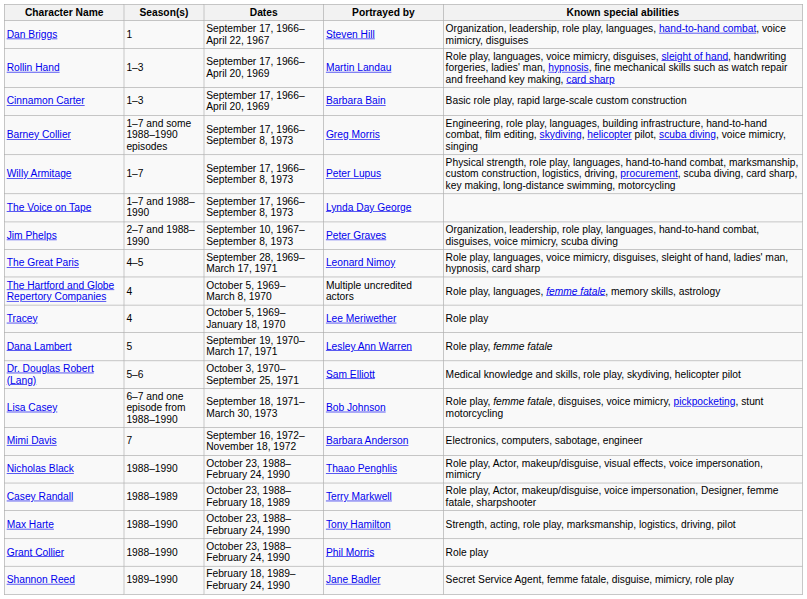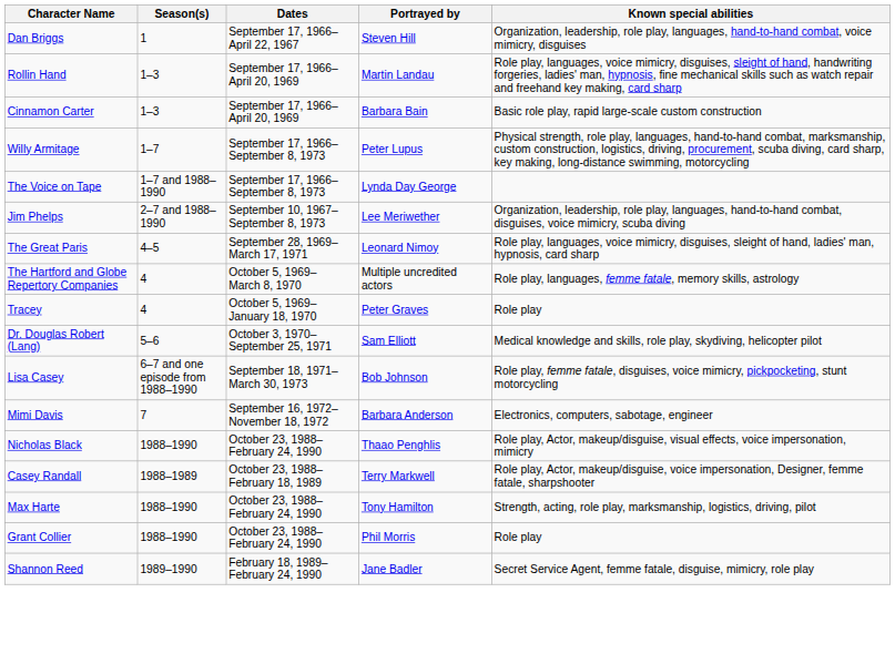- row: Barney Collier | 1–7 and some 1988–1990 episodes | September 17, 1966– September 8, 1973 | Greg Morris | Engineering, role play, languages, building infrastructure, hand-to-hand combat, film editing, skydiving, helicopter pilot, scuba diving, voice mimicry, singing
Jim Phelps | Portrayed by: Peter Graves -> Lee Meriwether
Tracey | Portrayed by: Lee Meriwether -> Peter Graves
- row: Dana Lambert | 5 | September 19, 1970– March 17, 1971 | Lesley Ann Warren | Role play, femme fatale
